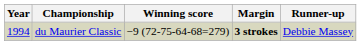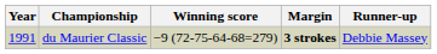du Maurier Classic | Year: 1994 -> 1991
